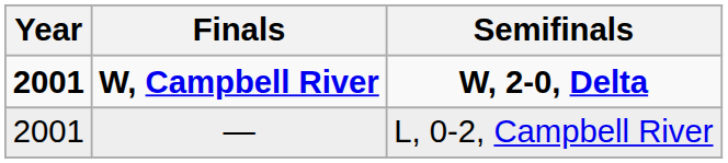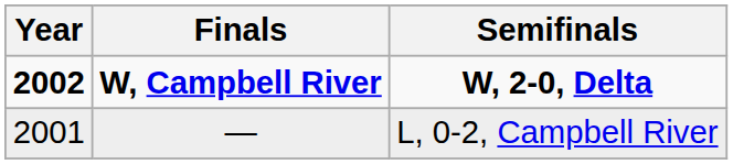W, Campbell River | Year: 2001 -> 2002
